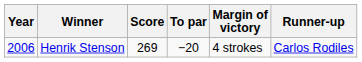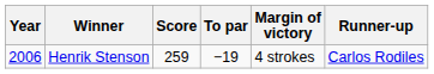Henrik Stenson | Score: 269 -> 259
Henrik Stenson | To par: −20 -> −19
